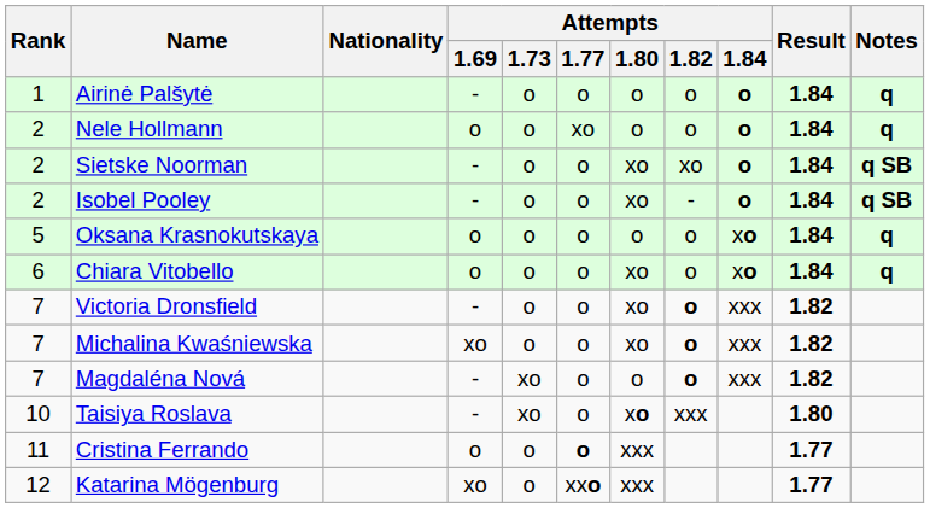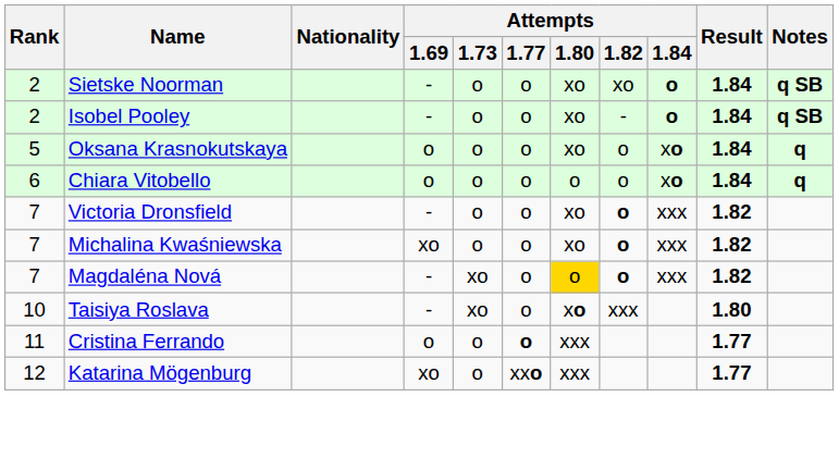- row: 1 | Airinė Palšytė | - | o | o | o | o | o | 1.84 | q
- row: 2 | Nele Hollmann | o | o | xo | o | o | o | 1.84 | q
Oksana Krasnokutskaya | Attempts / 1.80: o -> xo
Chiara Vitobello | Attempts / 1.80: xo -> o
Magdaléna Nová | Attempts / 1.80: no background -> gold background
